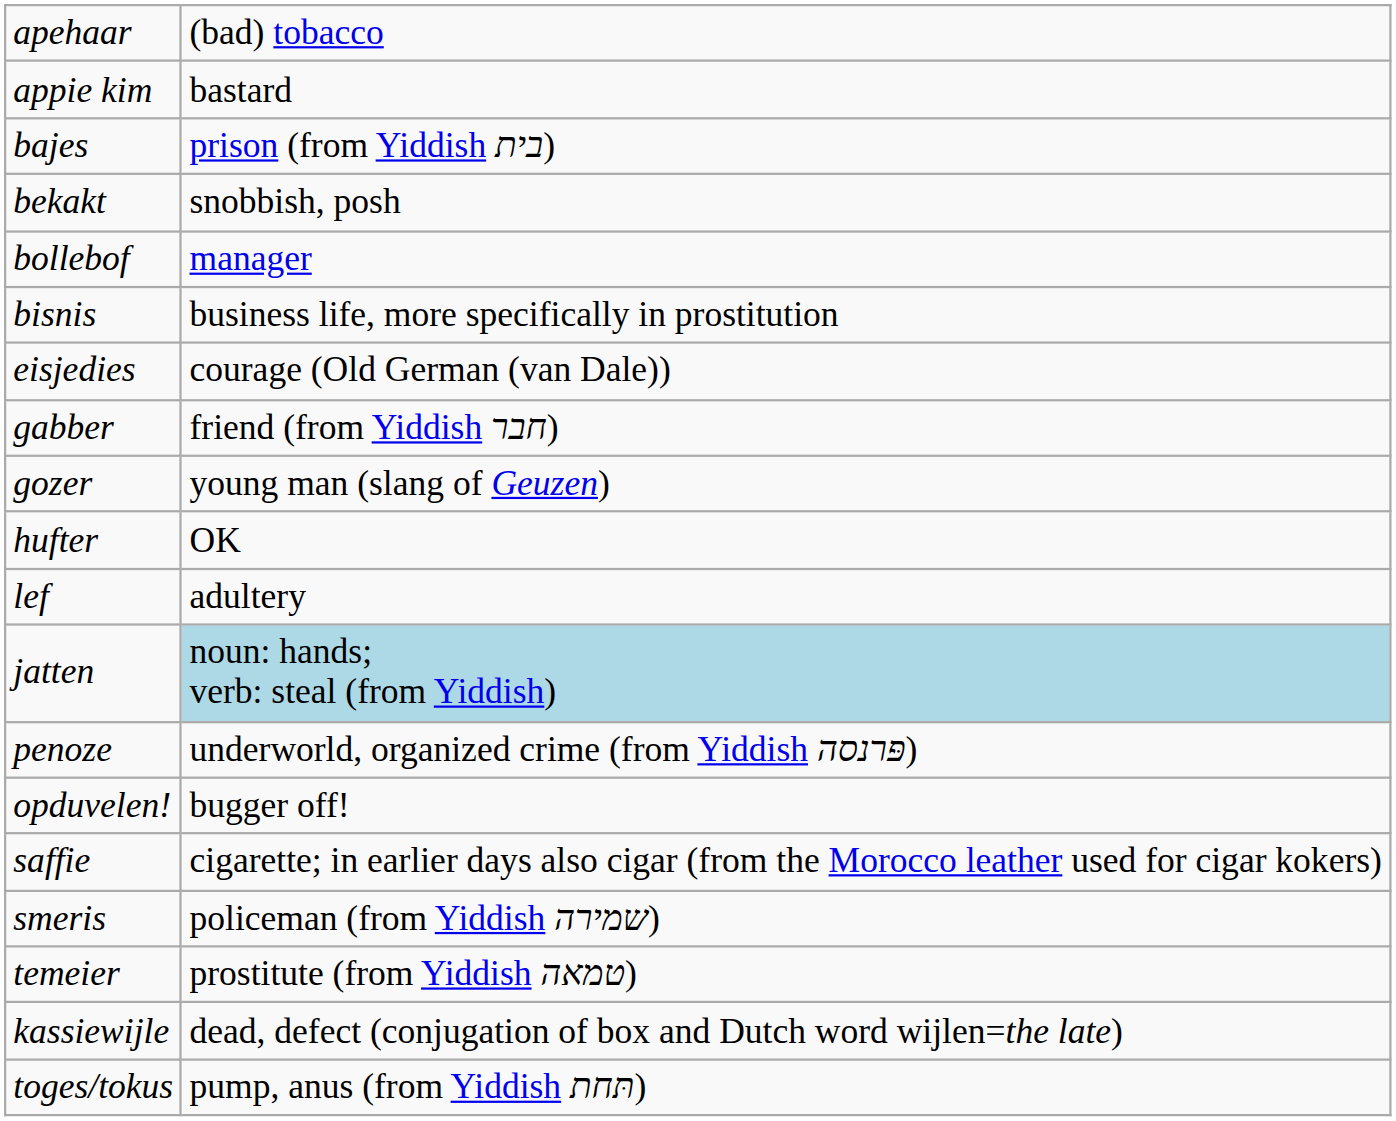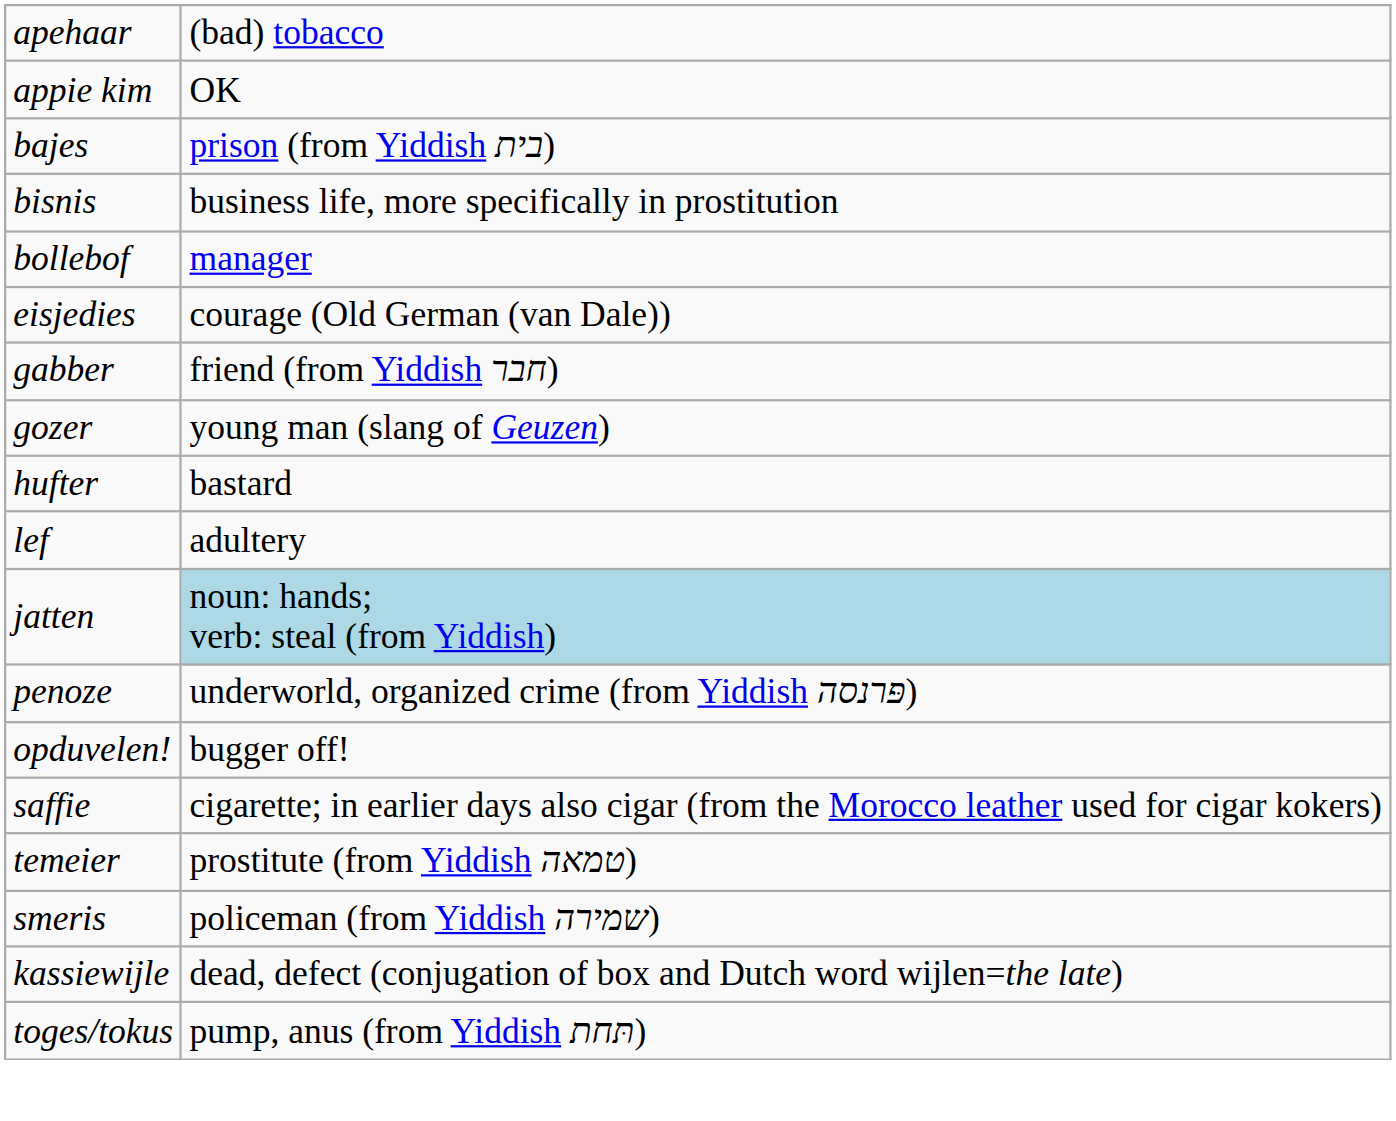appie kim | column 2: bastard -> OK
- row: bekakt | snobbish, posh
rows swapped: bollebof <-> bisnis
hufter | column 2: OK -> bastard
rows swapped: smeris <-> temeier
